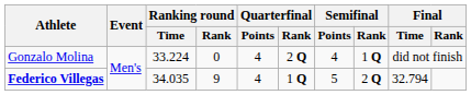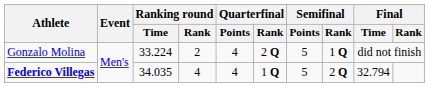Gonzalo Molina | Ranking round / Rank: 0 -> 2
Gonzalo Molina | Semifinal / Points: 4 -> 5
Federico Villegas | Ranking round / Rank: 9 -> 4
